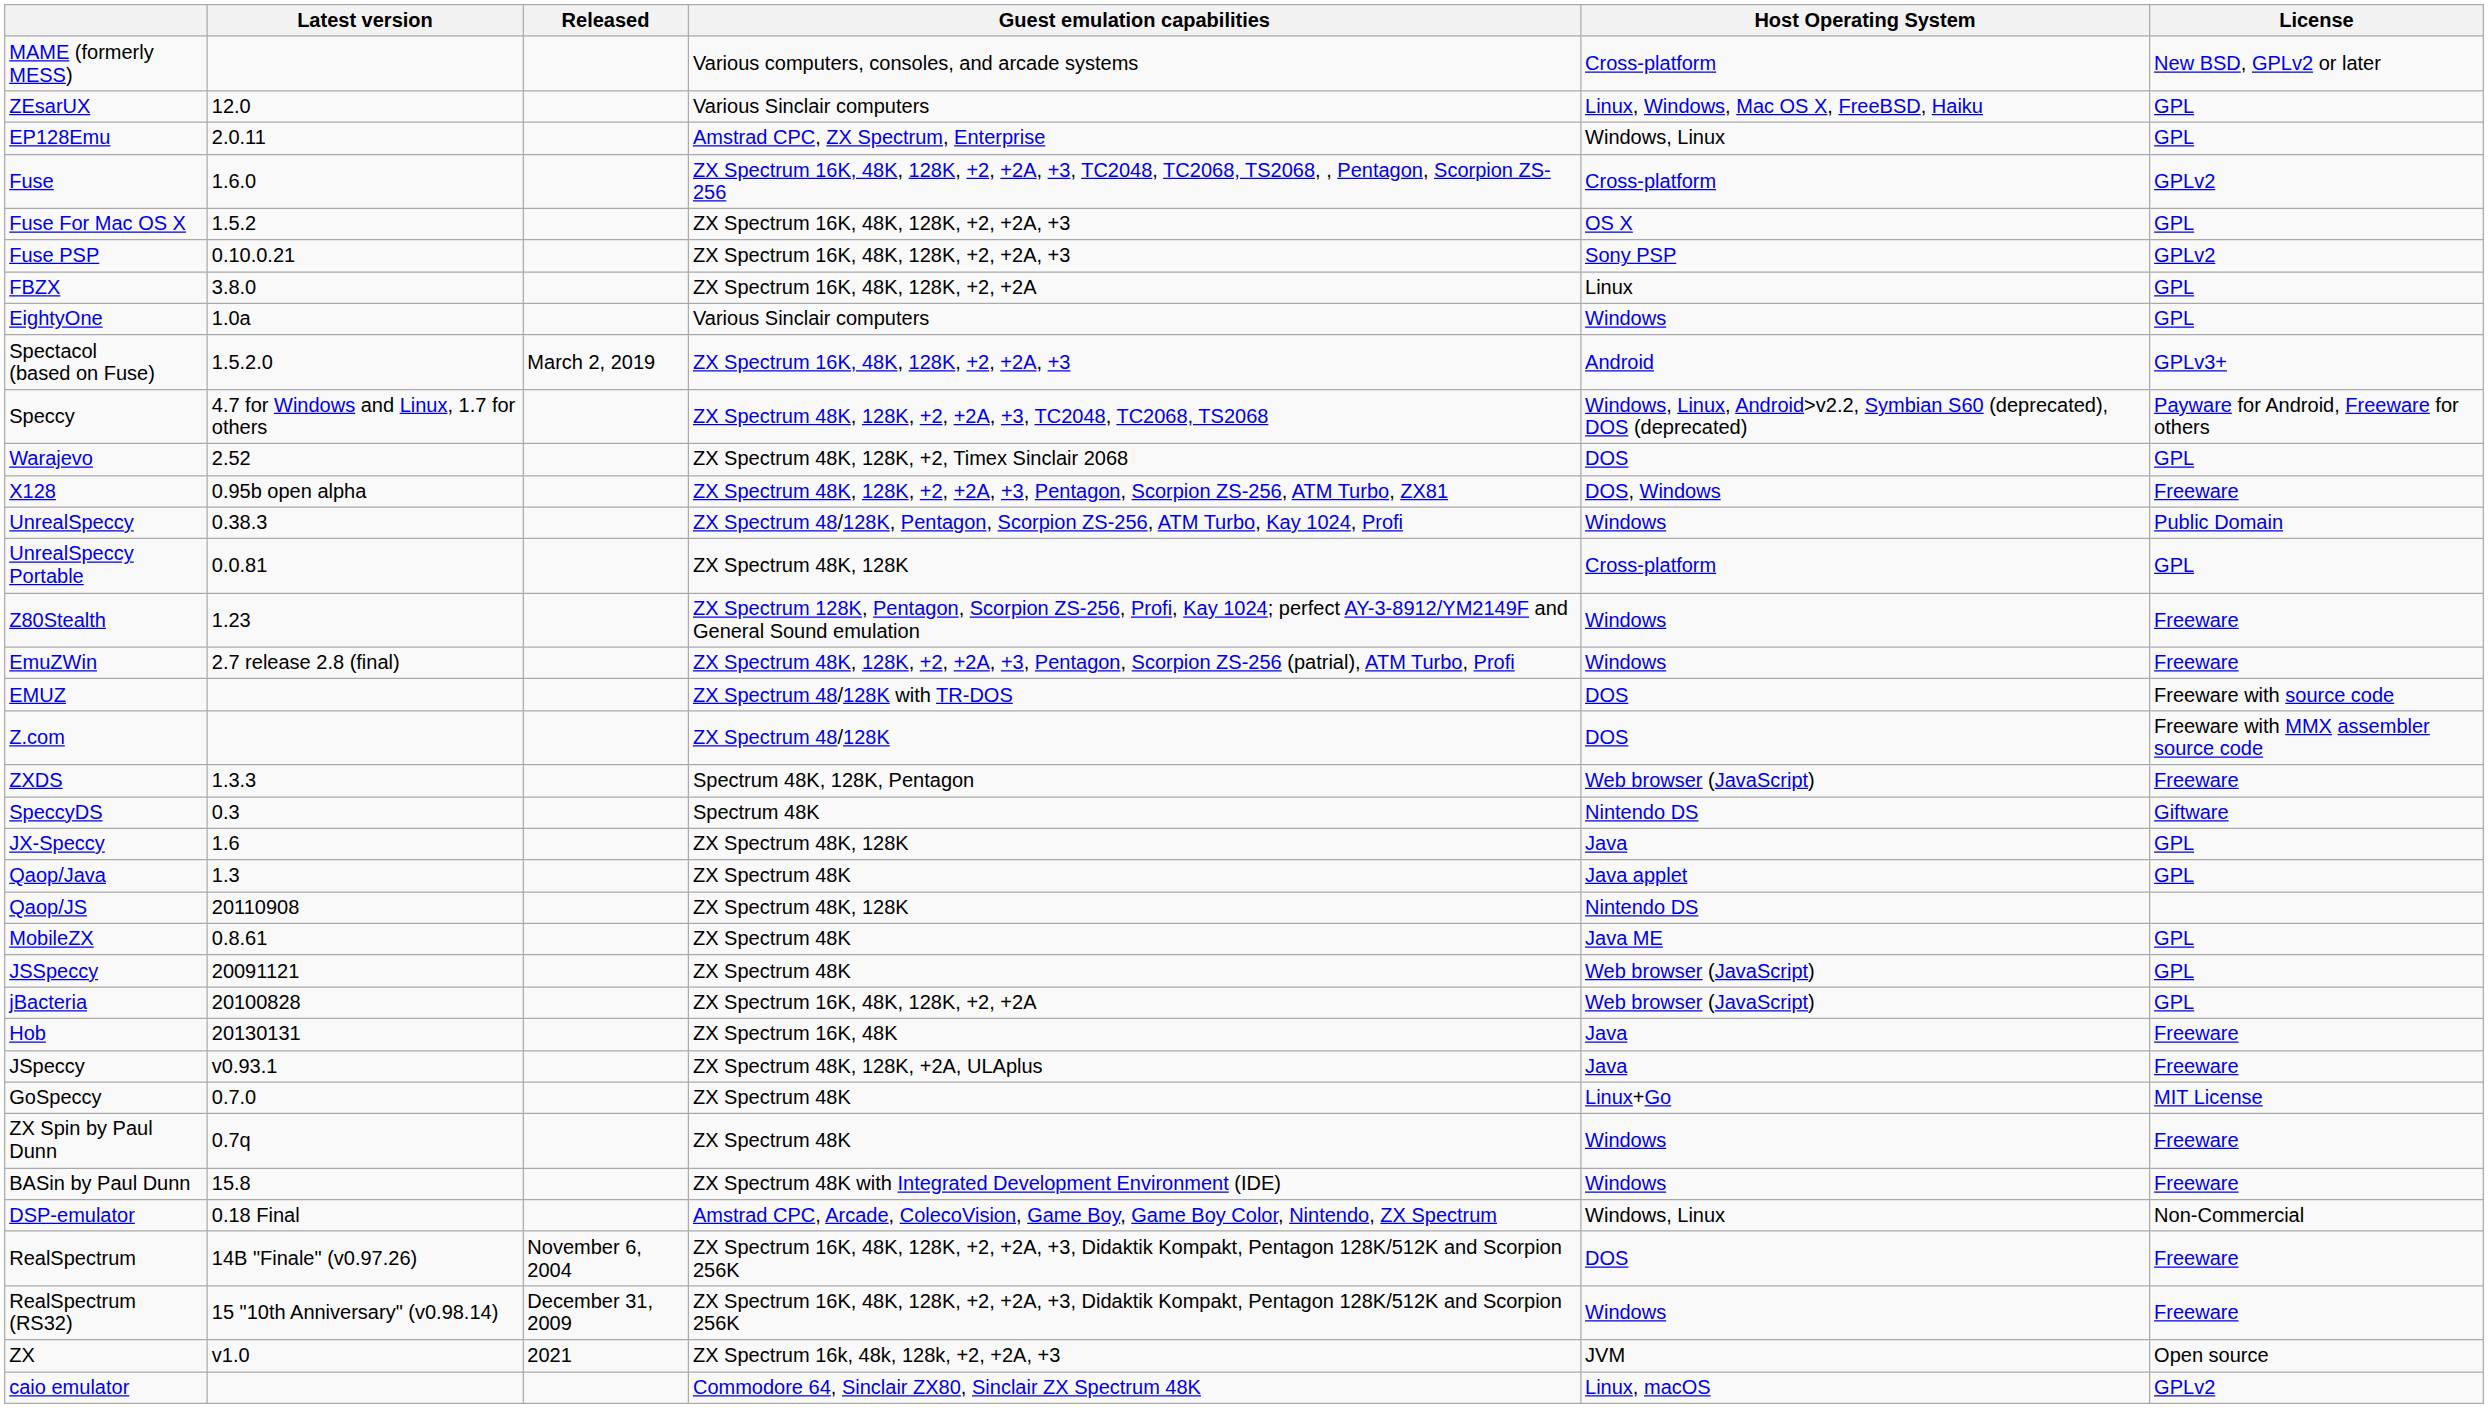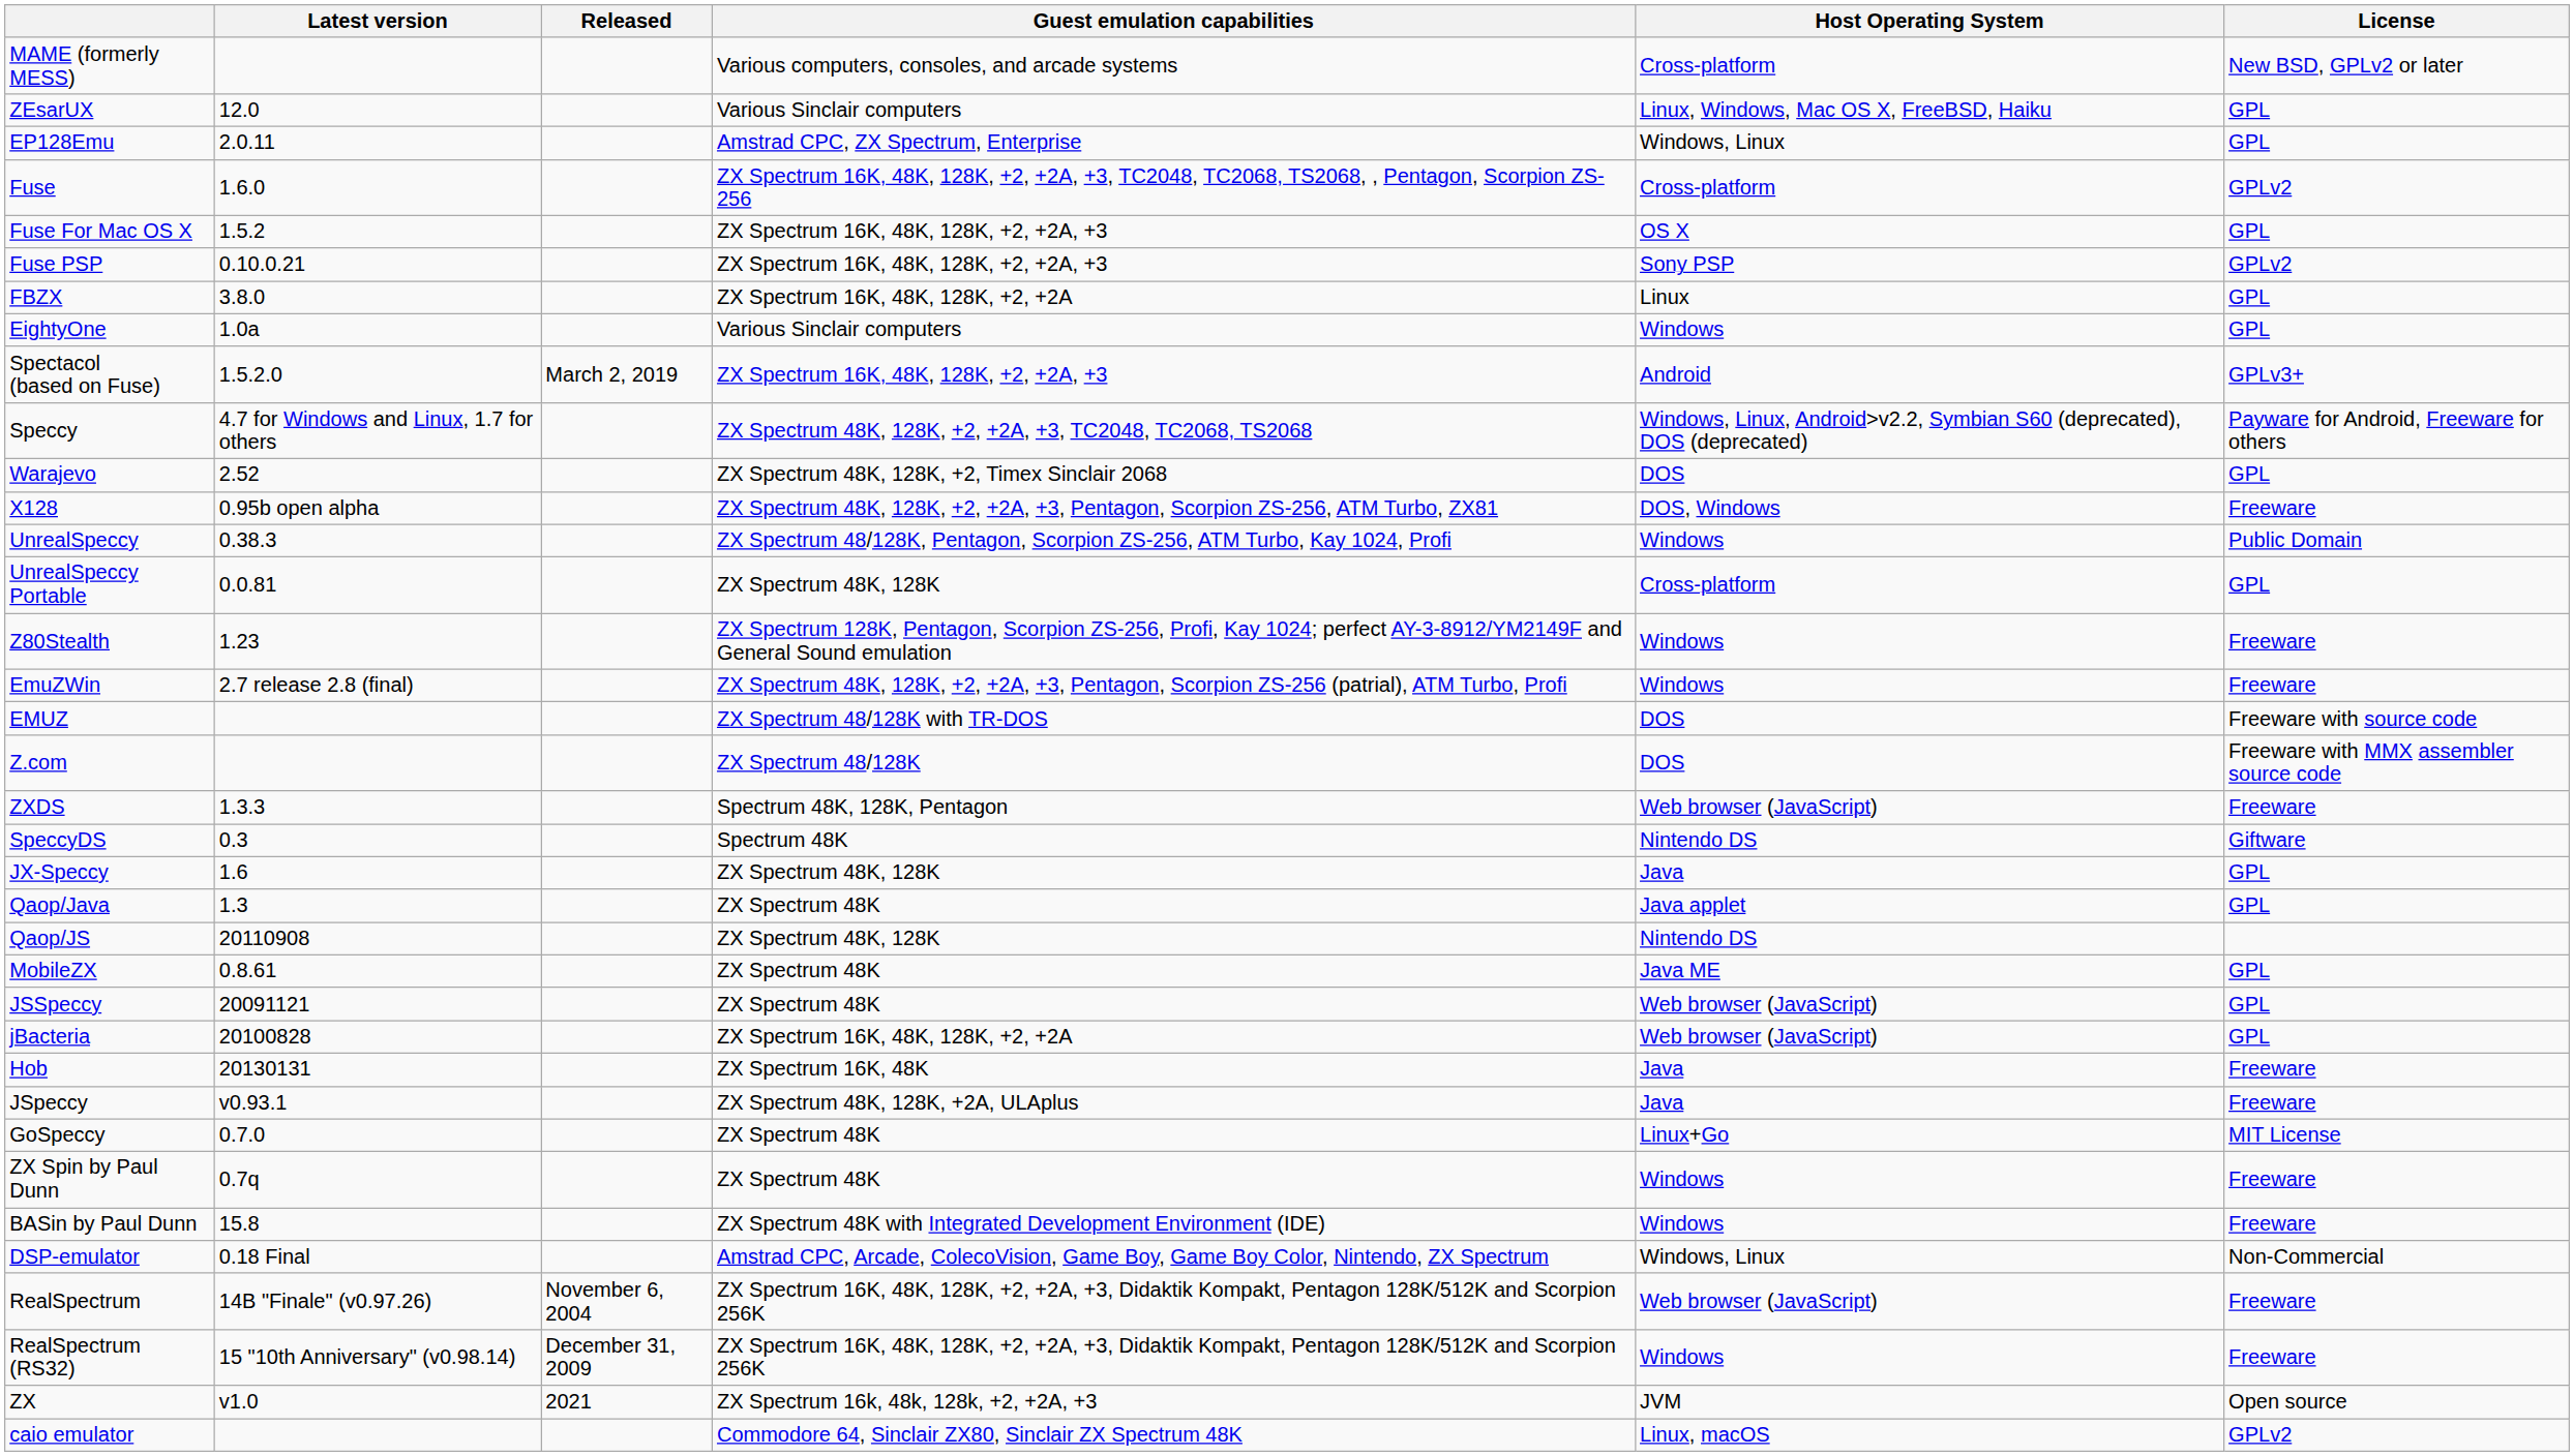RealSpectrum | Host Operating System: DOS -> Web browser (JavaScript)
